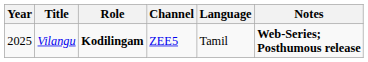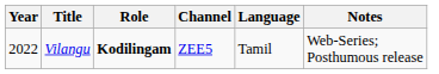Vilangu | Year: 2025 -> 2022
Vilangu | Notes: bold -> normal
